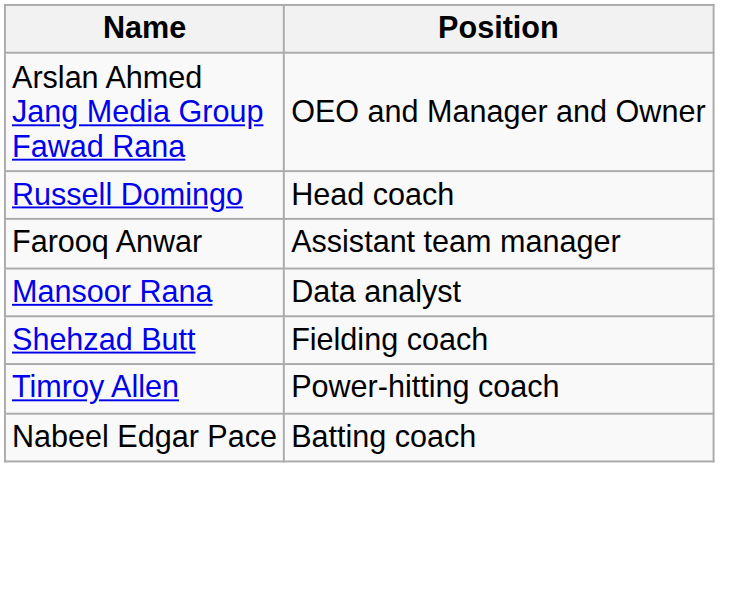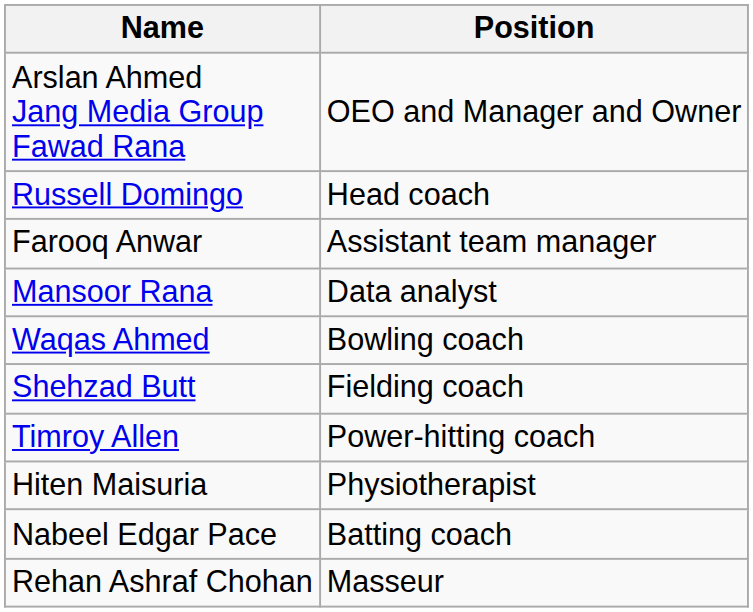+ row: Waqas Ahmed | Bowling coach
+ row: Hiten Maisuria | Physiotherapist
+ row: Rehan Ashraf Chohan | Masseur
